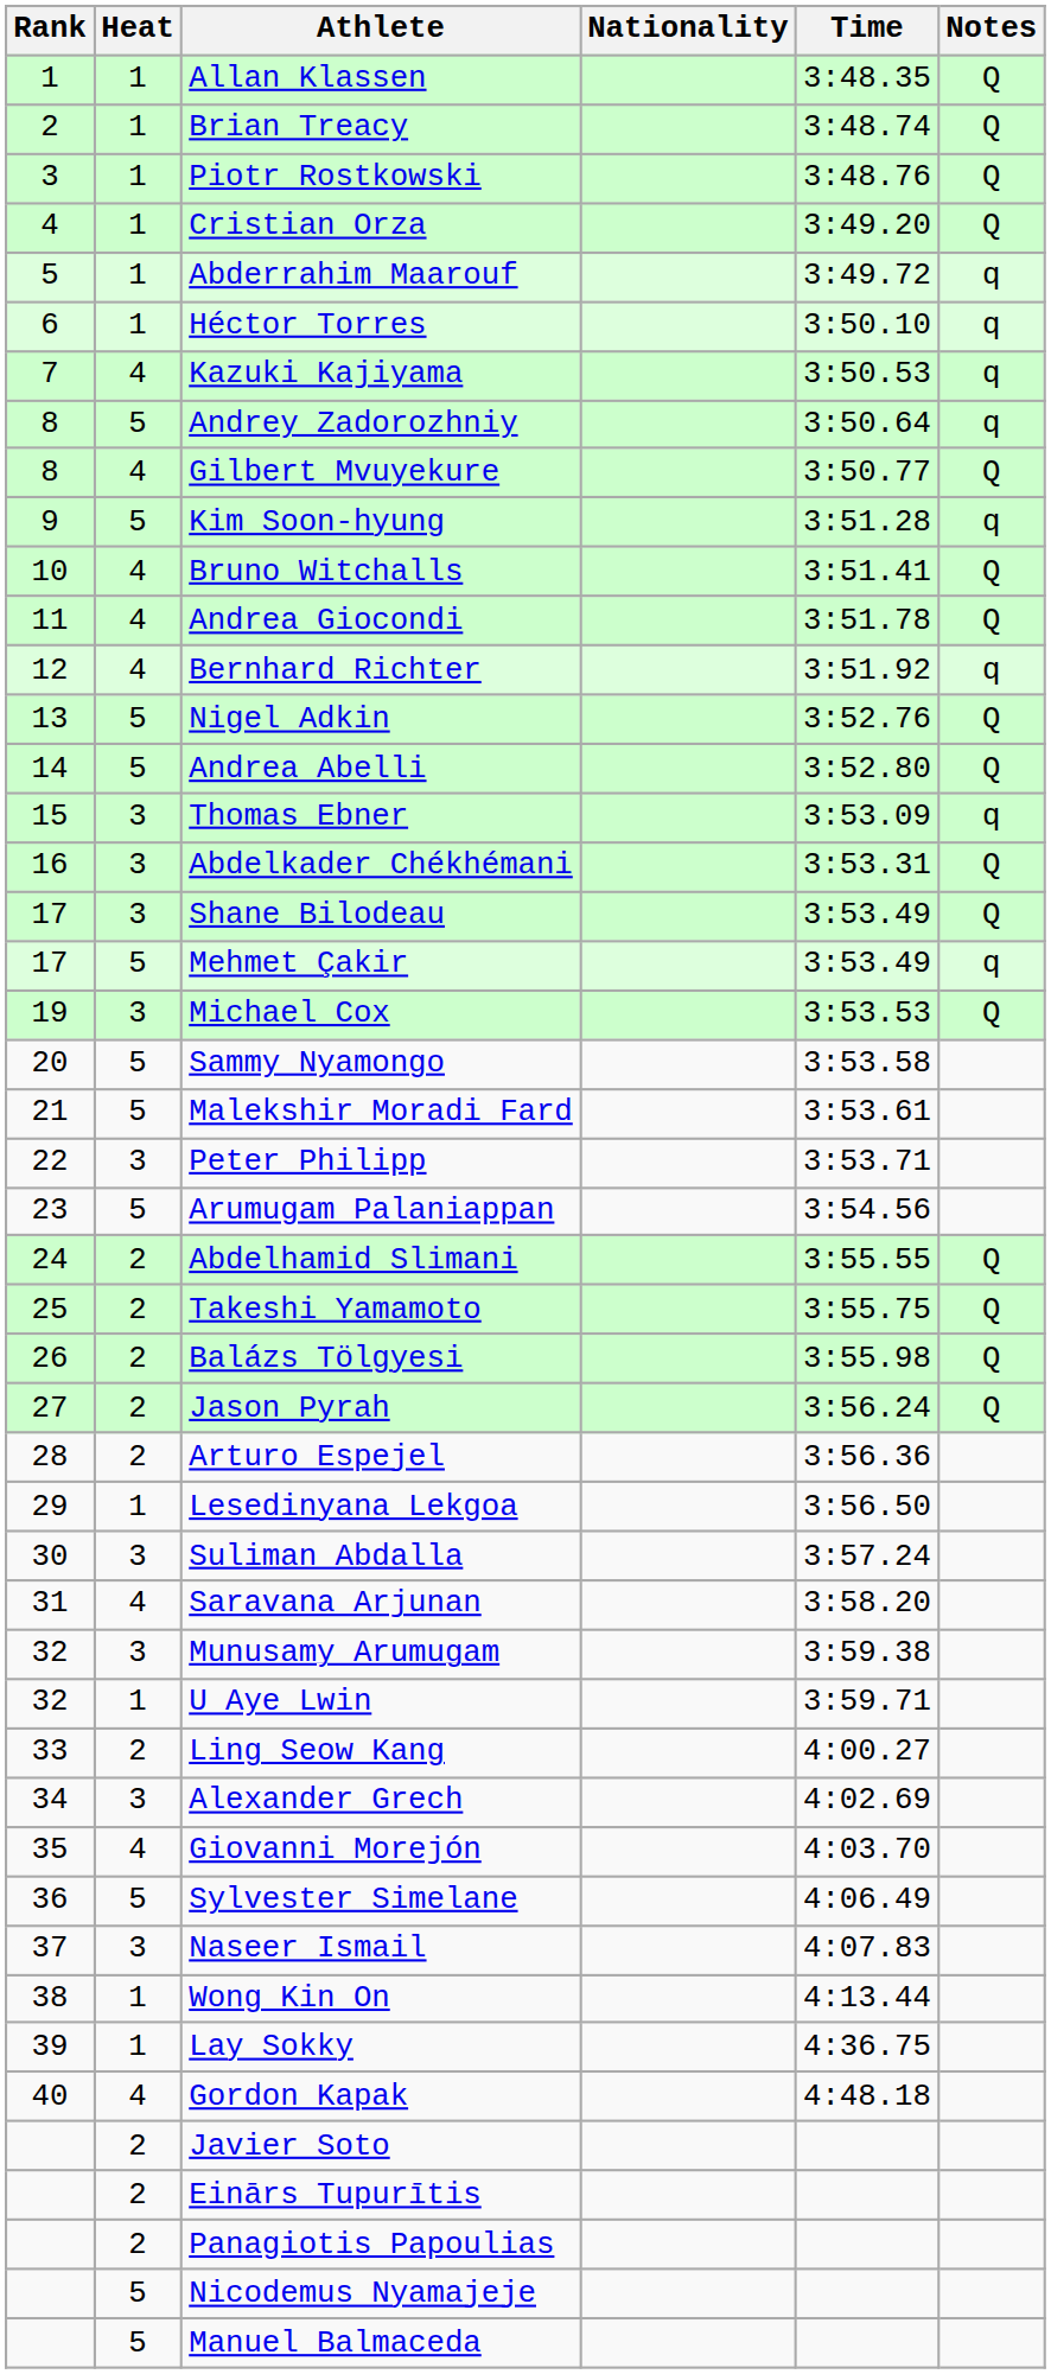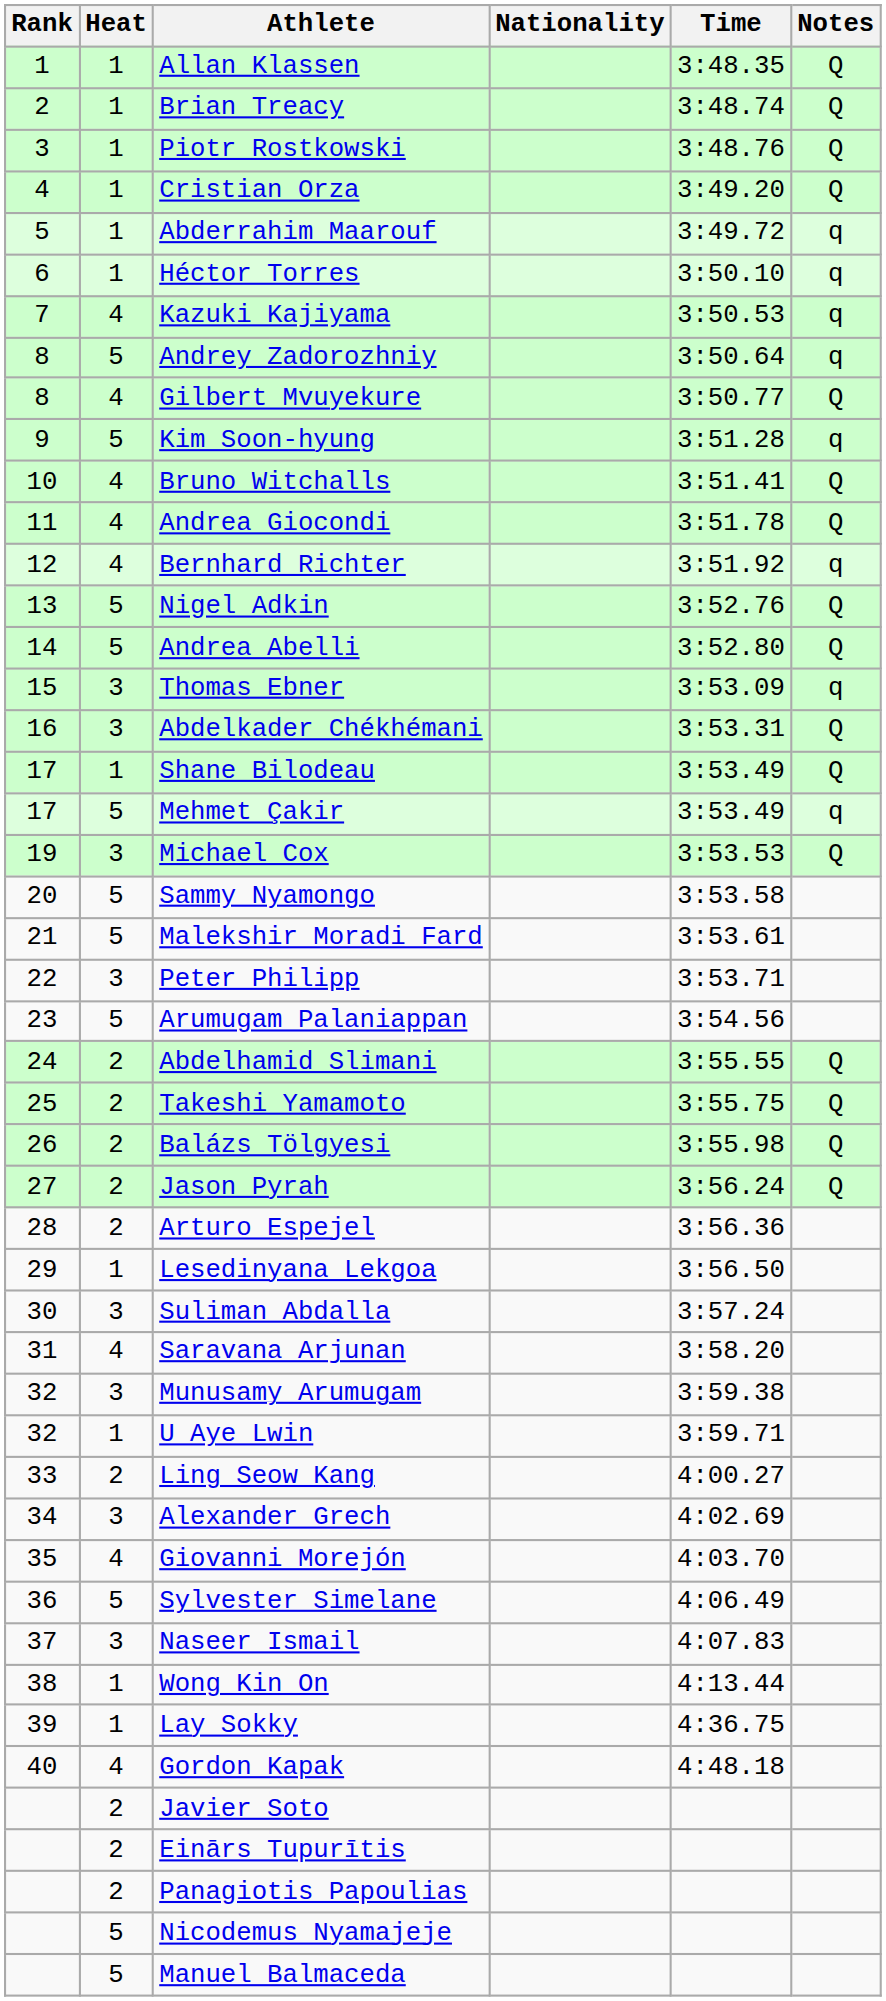Shane Bilodeau | Heat: 3 -> 1
